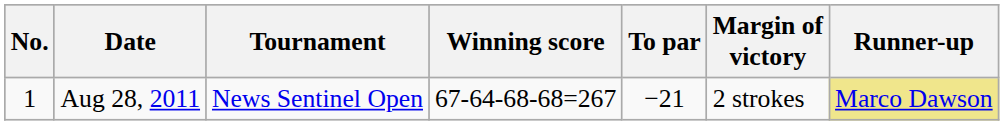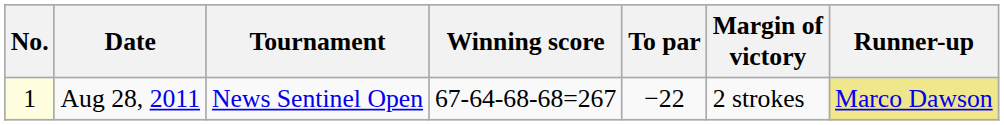Aug 28, 2011 | No.: no background -> lightyellow background
Aug 28, 2011 | To par: −21 -> −22
